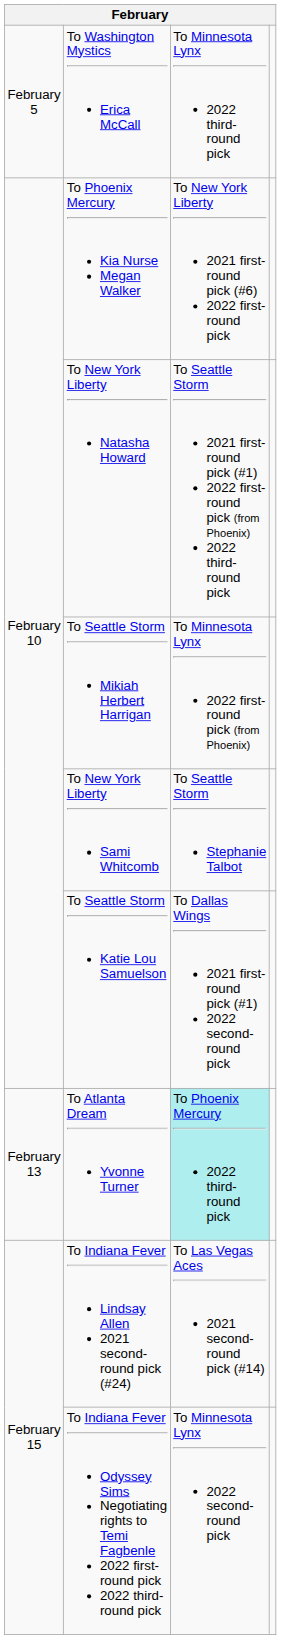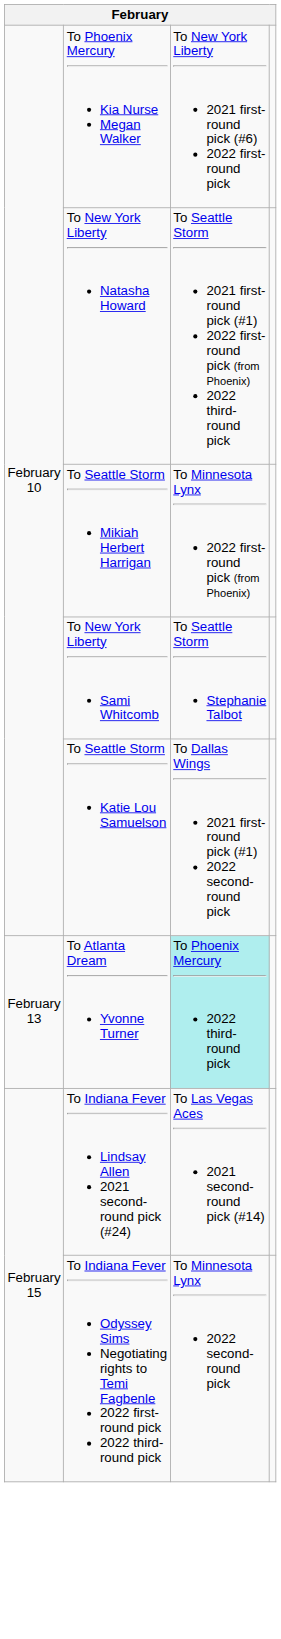- row: February 5 | To Washington Mystics Erica McCall | To Minnesota Lynx 2022 third-round pick
